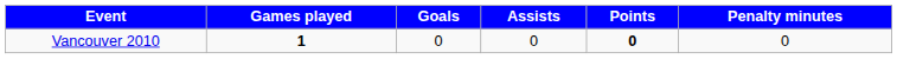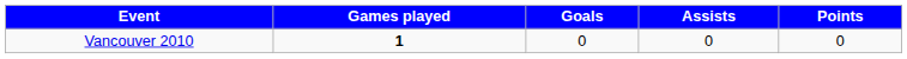- column: Penalty minutes | 0
Vancouver 2010 | Points: bold -> normal
